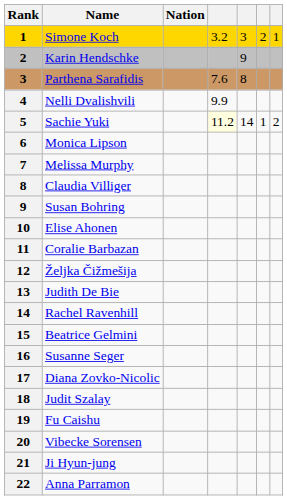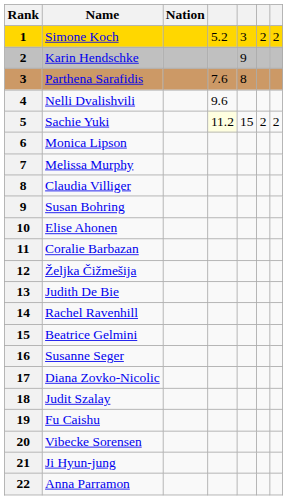Simone Koch | column 4: 3.2 -> 5.2
Simone Koch | column 7: 1 -> 2
Nelli Dvalishvili | column 4: 9.9 -> 9.6
Sachie Yuki | column 5: 14 -> 15
Sachie Yuki | column 6: 1 -> 2
